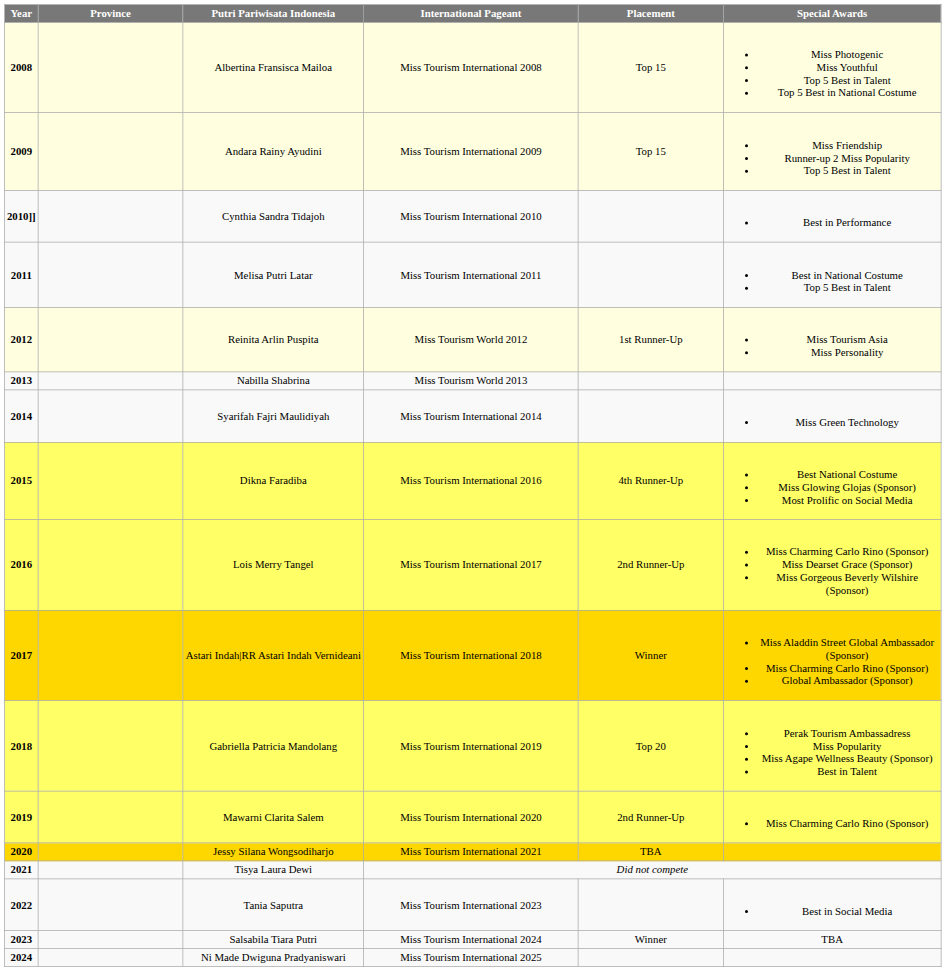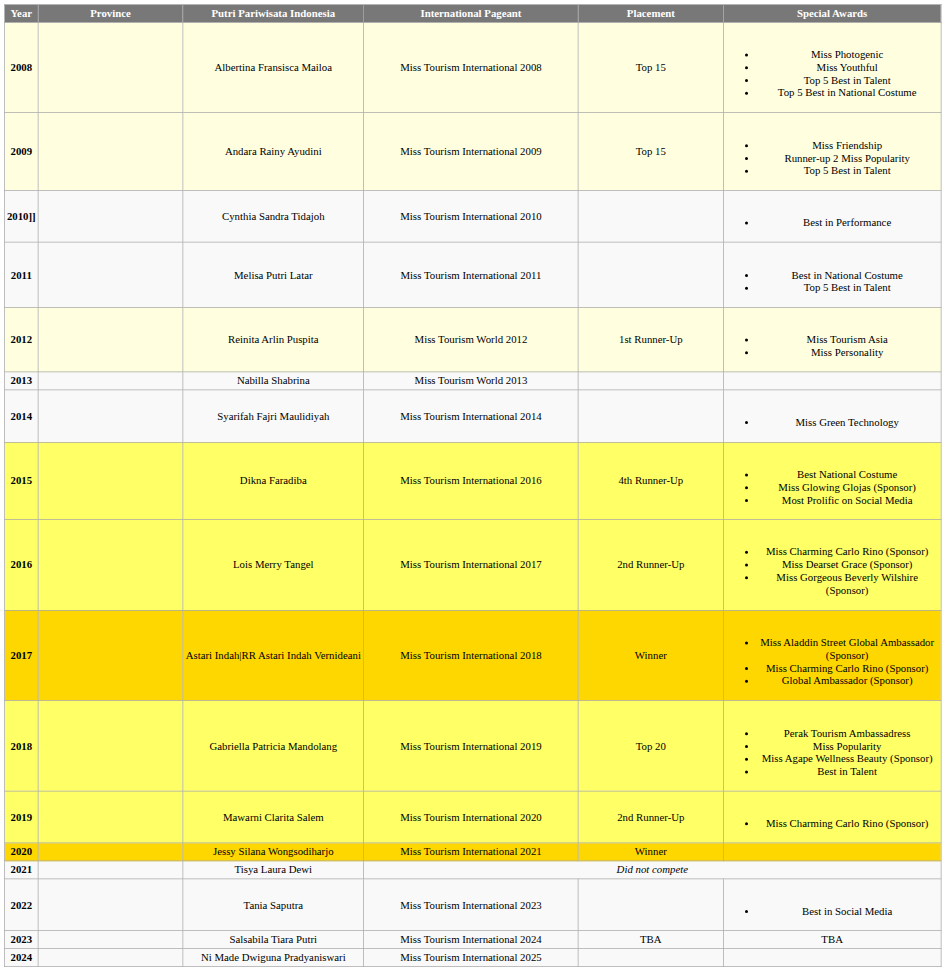Jessy Silana Wongsodiharjo | Placement: TBA -> Winner
Salsabila Tiara Putri | Placement: Winner -> TBA
